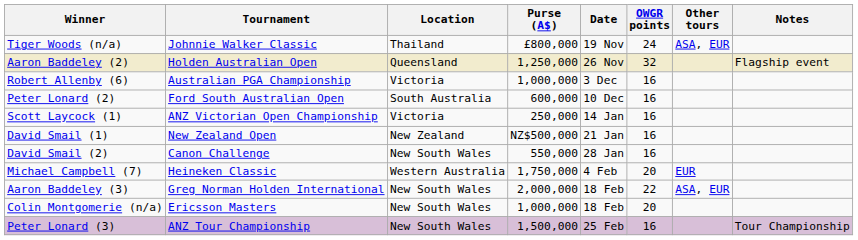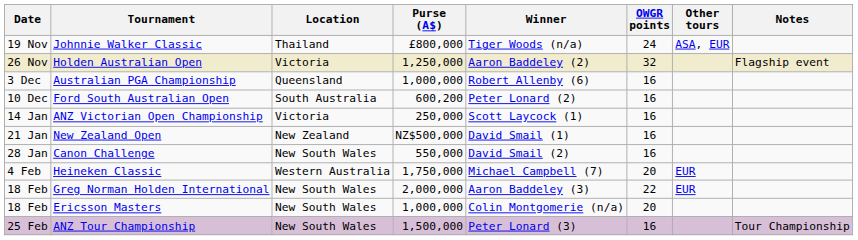columns swapped: Date <-> Winner
Holden Australian Open | Location: Queensland -> Victoria
Australian PGA Championship | Location: Victoria -> Queensland
Ford South Australian Open | Purse (A$): 600,000 -> 600,200
Greg Norman Holden International | Other tours: ASA, EUR -> EUR
